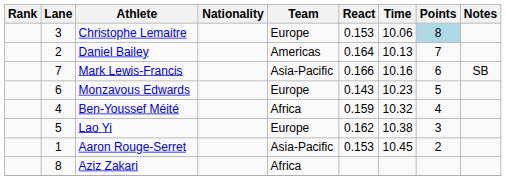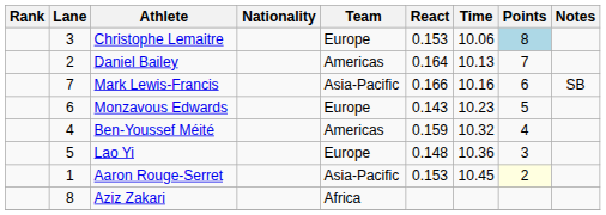Ben-Youssef Méité | Team: Africa -> Americas
Lao Yi | React: 0.162 -> 0.148
Lao Yi | Time: 10.38 -> 10.36
Aaron Rouge-Serret | Points: no background -> lightyellow background
